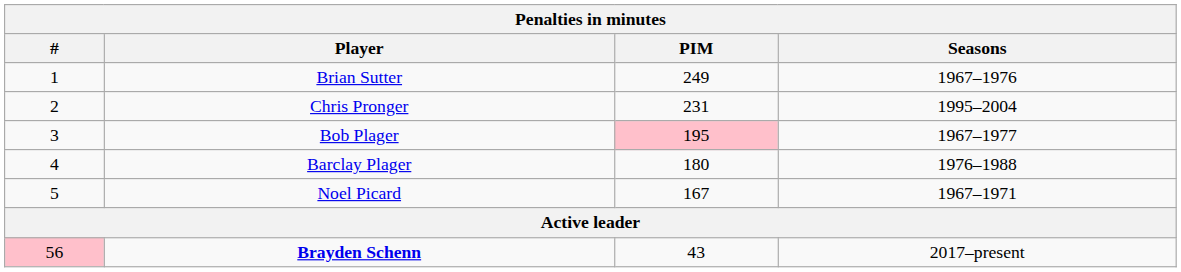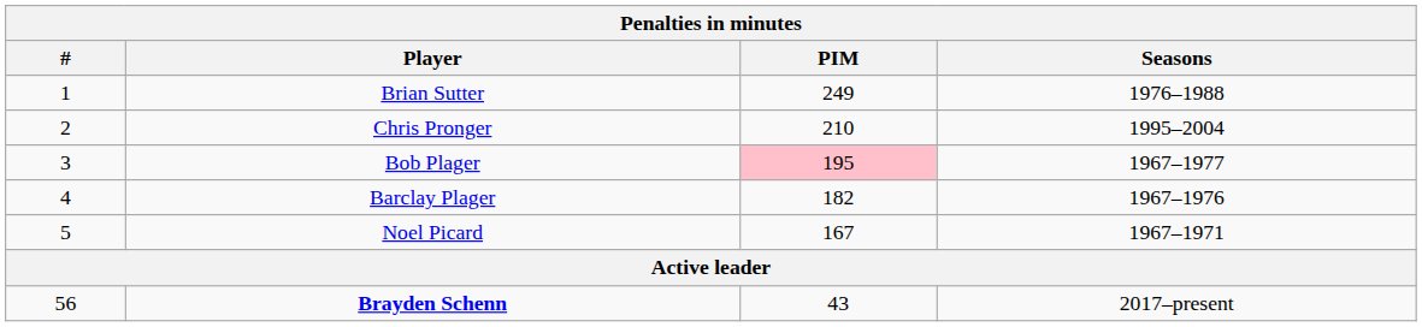Brian Sutter | Seasons: 1967–1976 -> 1976–1988
Chris Pronger | PIM: 231 -> 210
Barclay Plager | PIM: 180 -> 182
Barclay Plager | Seasons: 1976–1988 -> 1967–1976
Brayden Schenn | #: pink background -> no background
